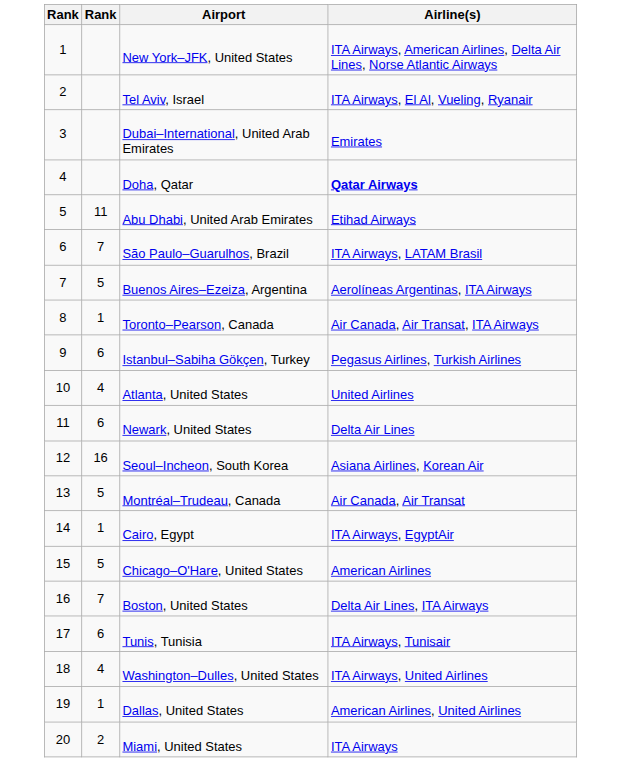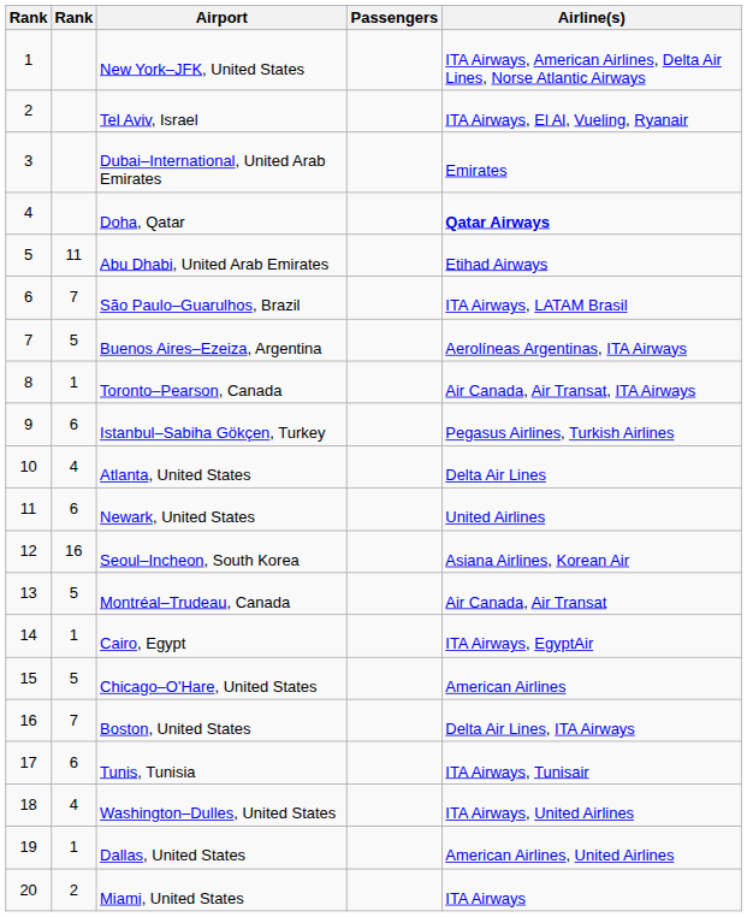+ column: Passengers
Atlanta, United States | Airline(s): United Airlines -> Delta Air Lines
Newark, United States | Airline(s): Delta Air Lines -> United Airlines
